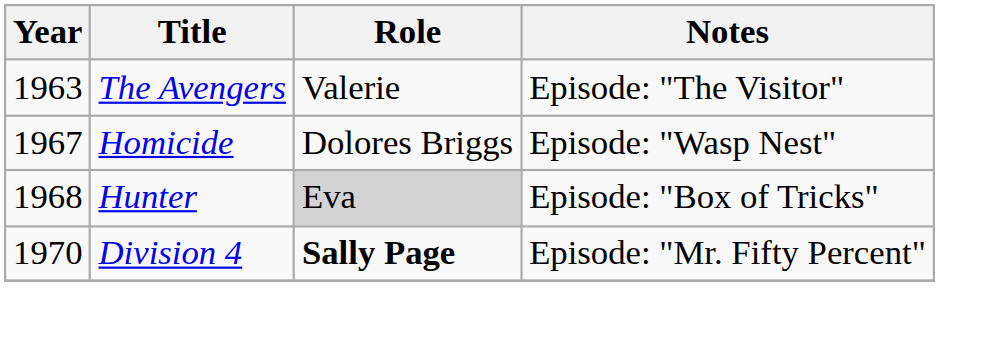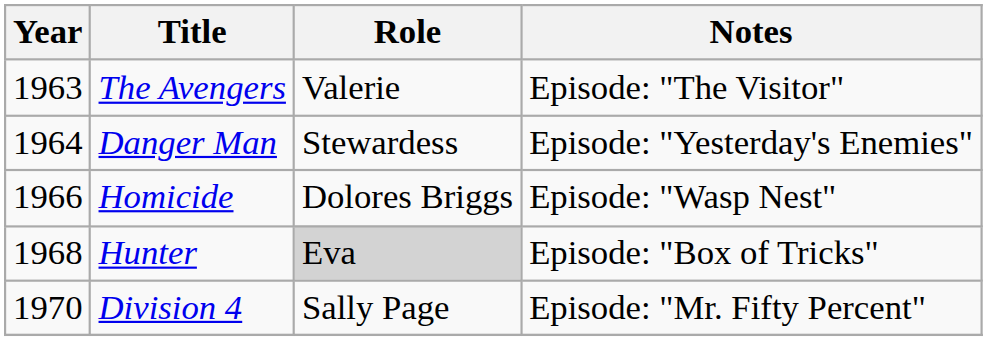+ row: 1964 | Danger Man | Stewardess | Episode: "Yesterday's Enemies"
Homicide | Year: 1967 -> 1966
Division 4 | Role: bold -> normal
